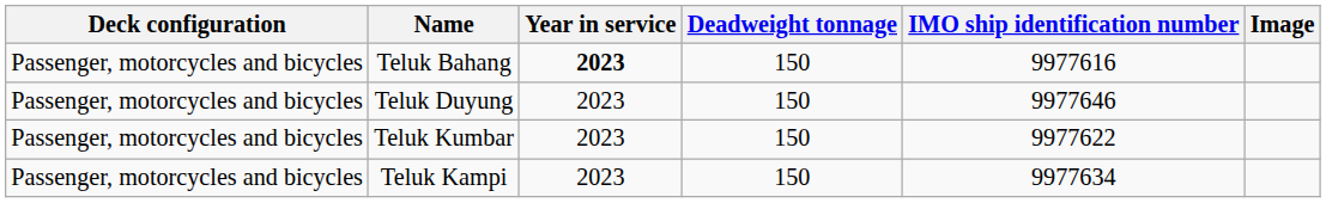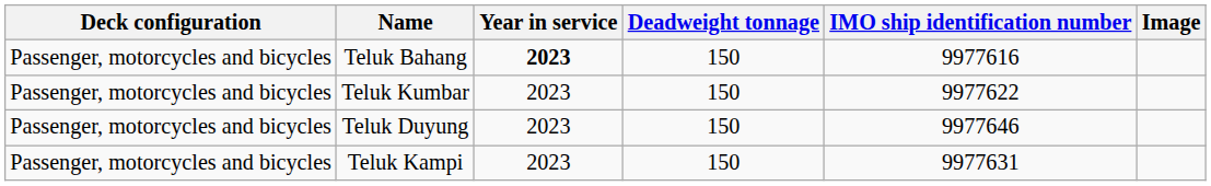rows swapped: Teluk Duyung <-> Teluk Kumbar
Teluk Kampi | IMO ship identification number: 9977634 -> 9977631
